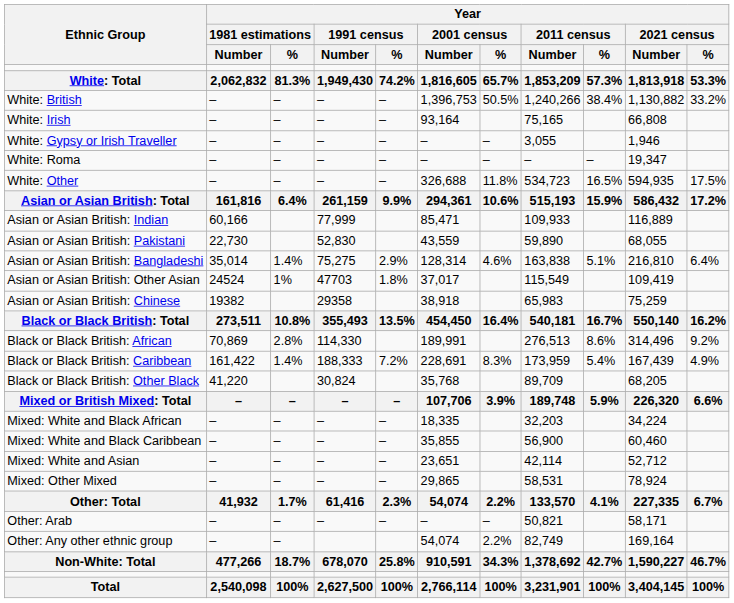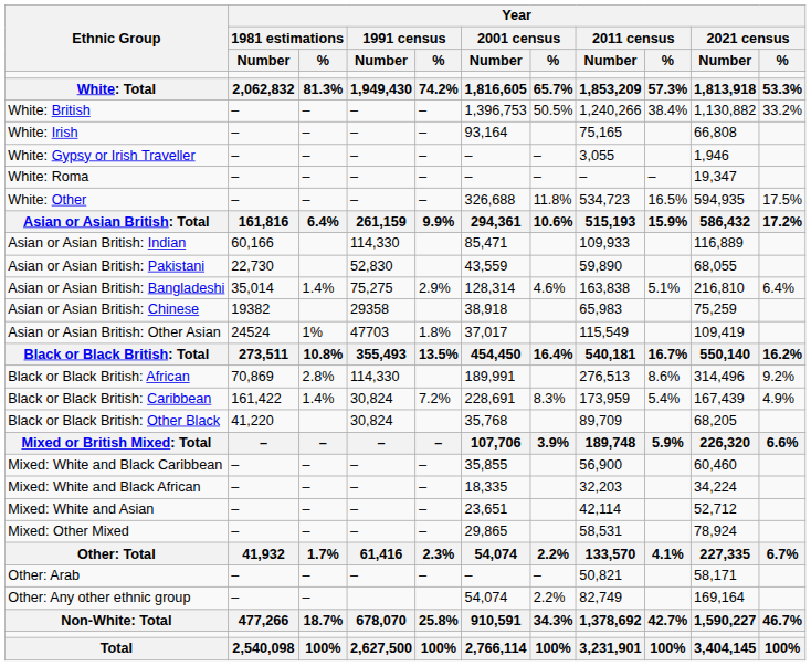Asian or Asian British: Indian | Year / 1991 census / Number: 77,999 -> 114,330
rows swapped: Asian or Asian British: Chinese <-> Asian or Asian British: Other Asian
Black or Black British: Caribbean | Year / 1991 census / Number: 188,333 -> 30,824
rows swapped: Mixed: White and Black Caribbean <-> Mixed: White and Black African
